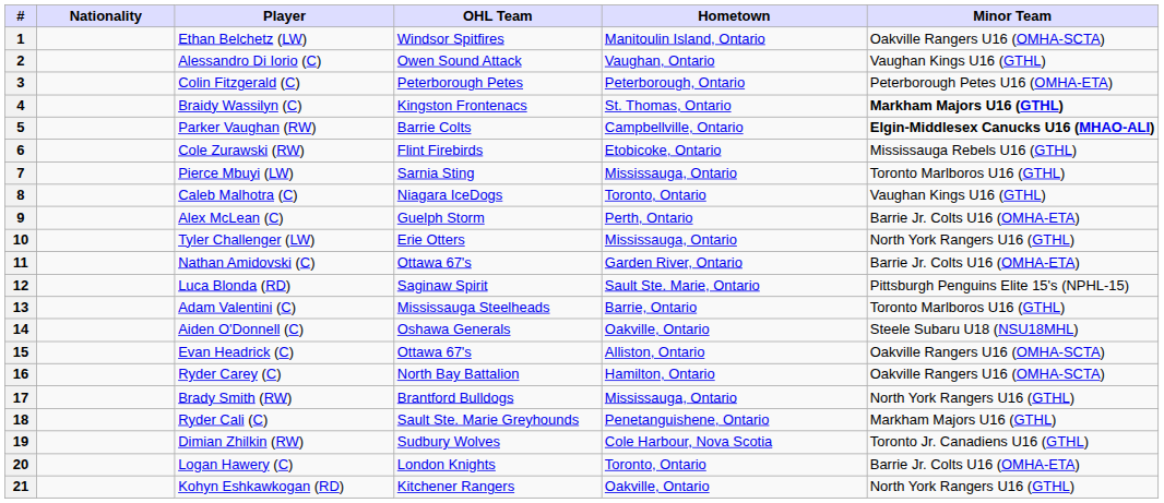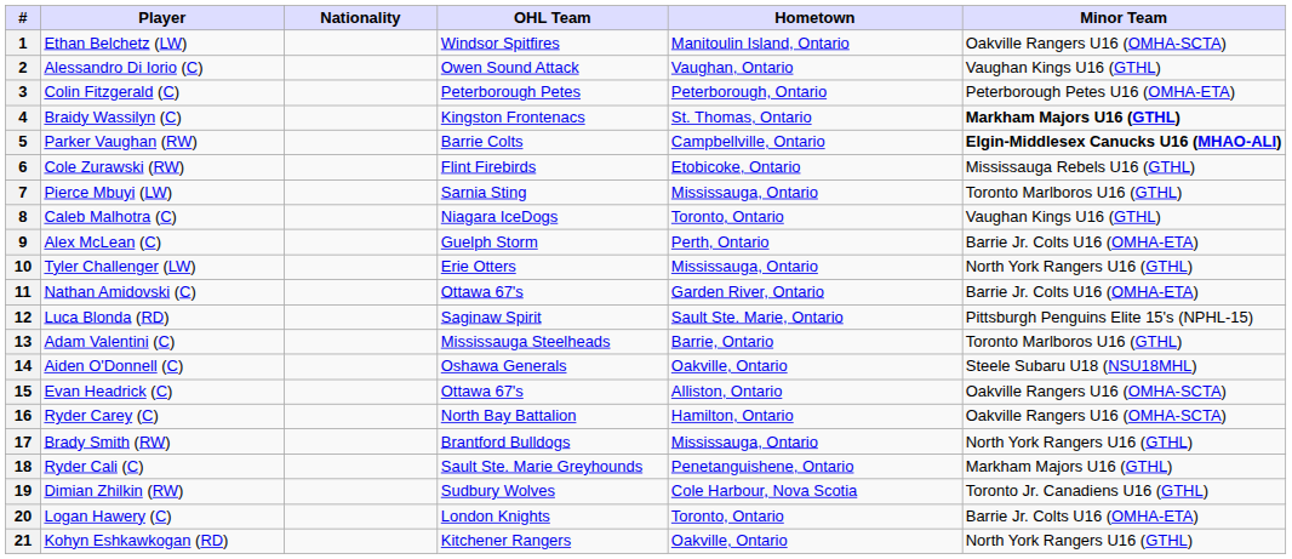columns swapped: Player <-> Nationality
